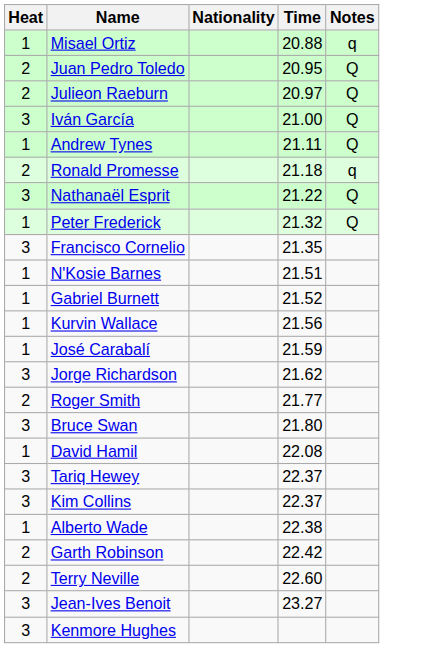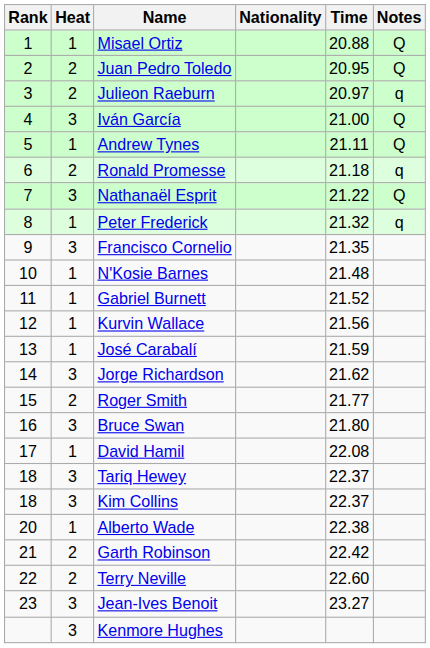+ column: Rank | 1 | 2 | 3 | 4 | 5 | 6 | 7 | 8 | 9 | 10 | 11 | 12 | 13 | 14 | 15 | 16 | 17 | 18 | 18 | 20 | 21 | 22 | 23
Misael Ortiz | Notes: q -> Q
Julieon Raeburn | Notes: Q -> q
Peter Frederick | Notes: Q -> q
N'Kosie Barnes | Time: 21.51 -> 21.48
